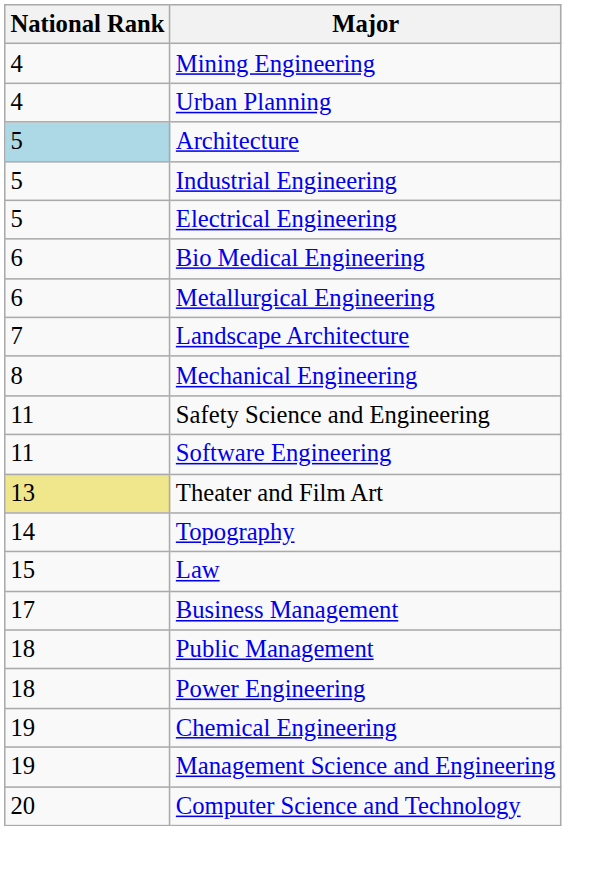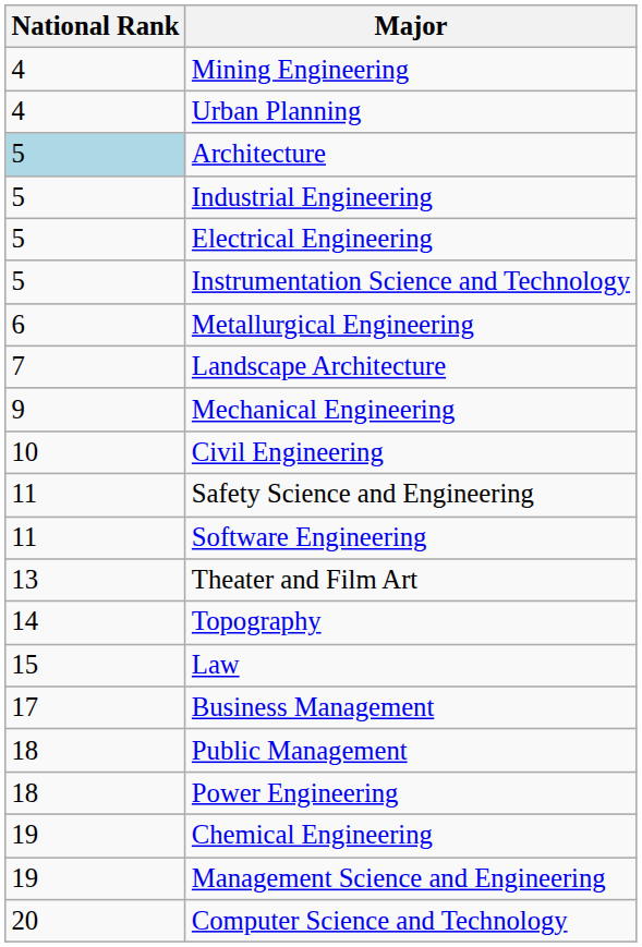+ row: 5 | Instrumentation Science and Technology
- row: 6 | Bio Medical Engineering
Mechanical Engineering | National Rank: 8 -> 9
+ row: 10 | Civil Engineering
Theater and Film Art | National Rank: khaki background -> no background
